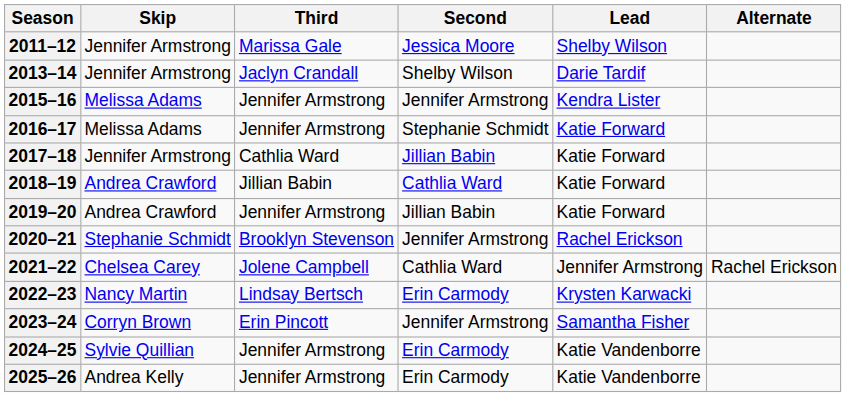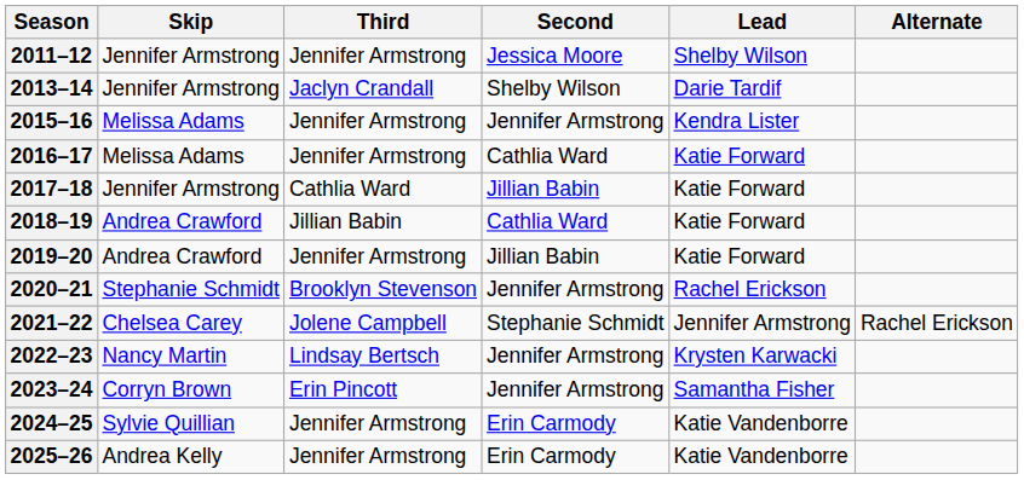2011–12 | Third: Marissa Gale -> Jennifer Armstrong
2016–17 | Second: Stephanie Schmidt -> Cathlia Ward
2021–22 | Second: Cathlia Ward -> Stephanie Schmidt
2022–23 | Second: Erin Carmody -> Jennifer Armstrong
